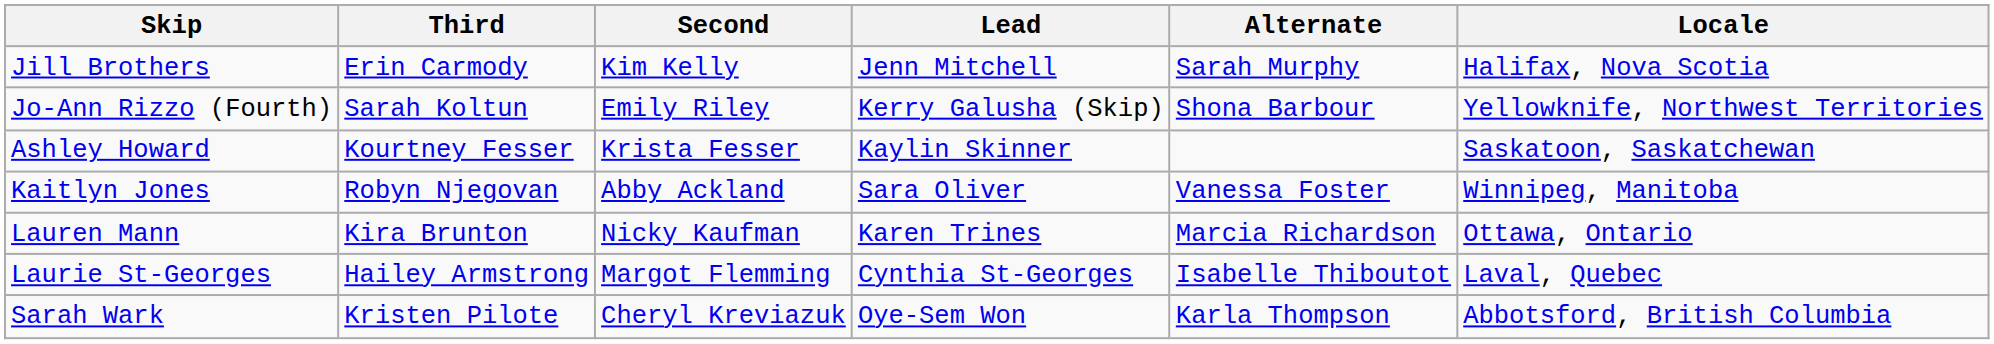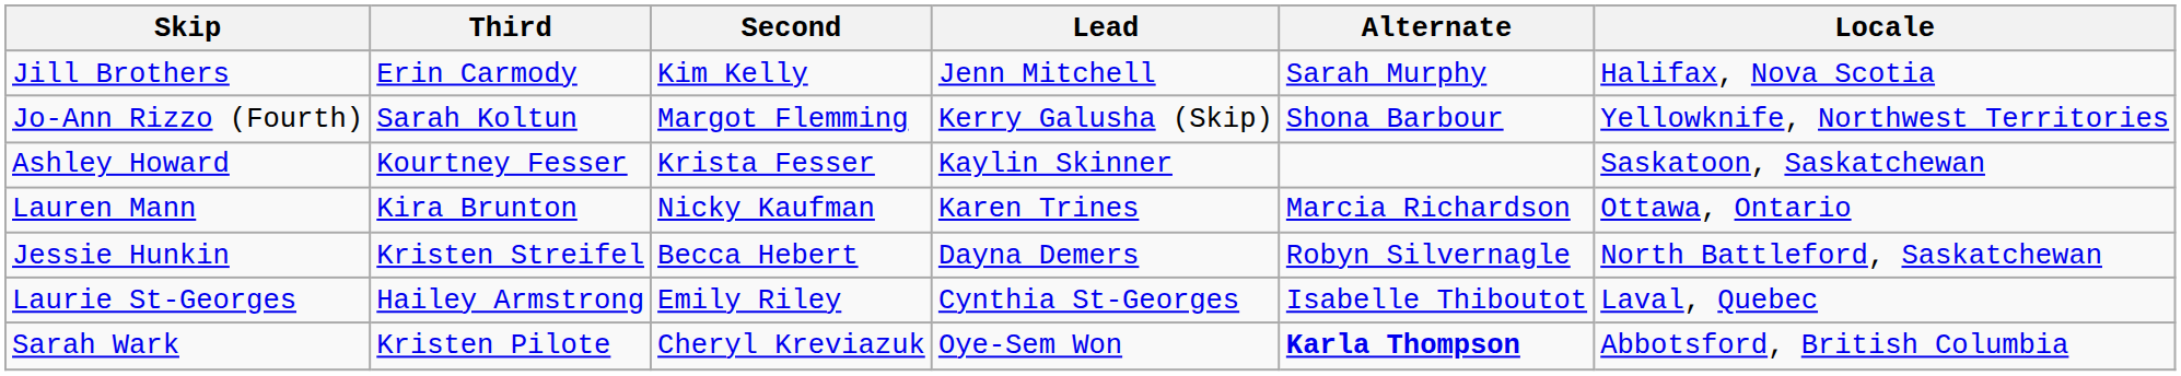Jo-Ann Rizzo (Fourth) | Second: Emily Riley -> Margot Flemming
- row: Kaitlyn Jones | Robyn Njegovan | Abby Ackland | Sara Oliver | Vanessa Foster | Winnipeg, Manitoba
+ row: Jessie Hunkin | Kristen Streifel | Becca Hebert | Dayna Demers | Robyn Silvernagle | North Battleford, Saskatchewan
Laurie St-Georges | Second: Margot Flemming -> Emily Riley
Sarah Wark | Alternate: normal -> bold
